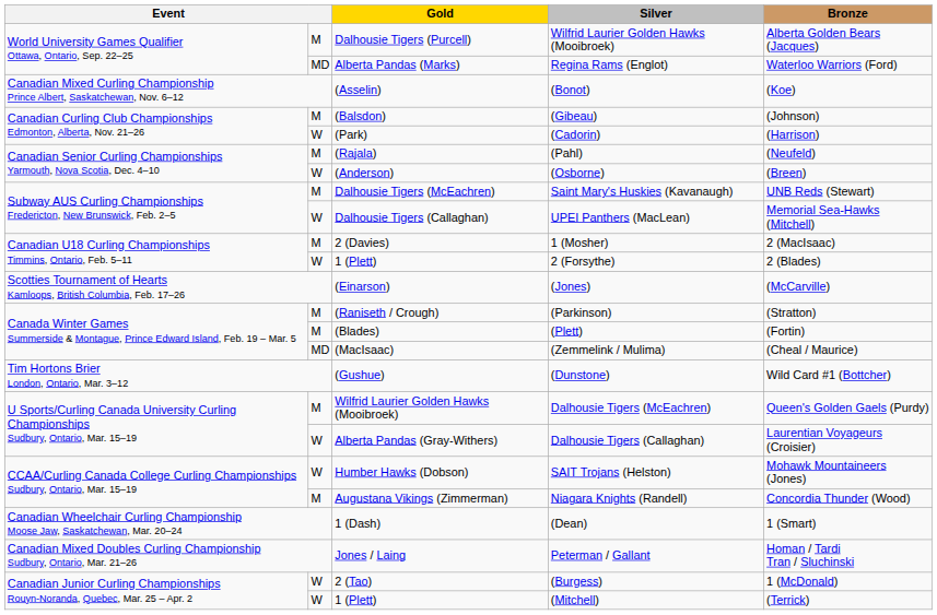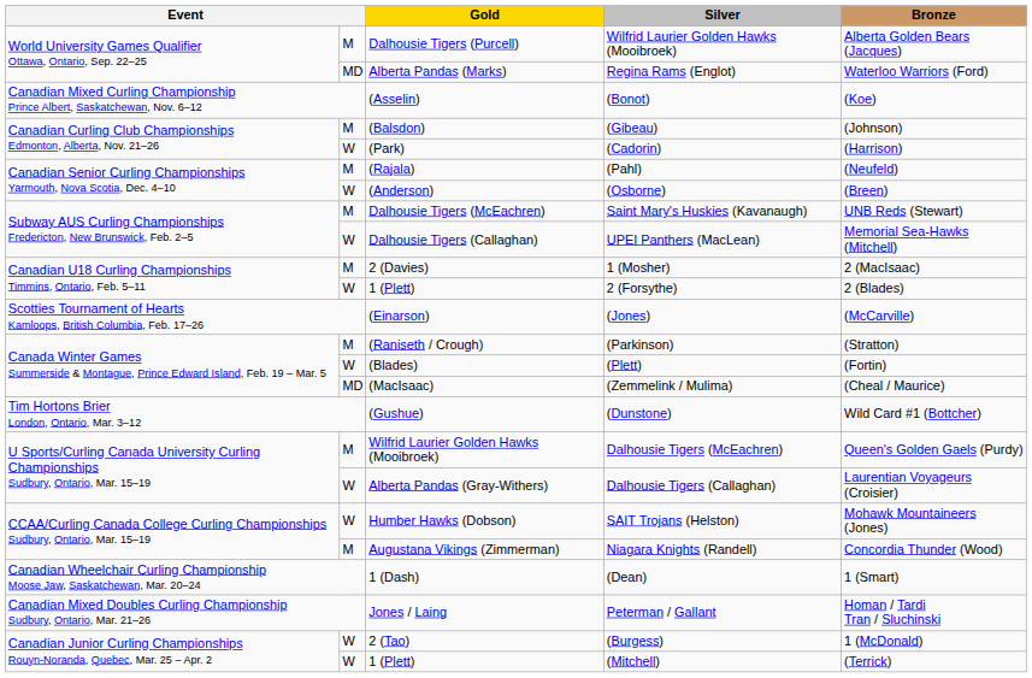(Plett) | column 2: M -> W
